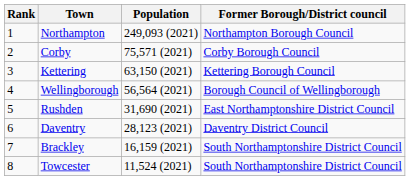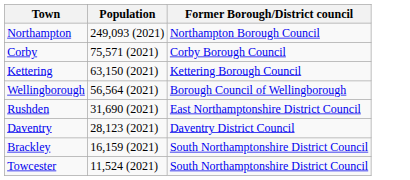- column: Rank | 1 | 2 | 3 | 4 | 5 | 6 | 7 | 8
